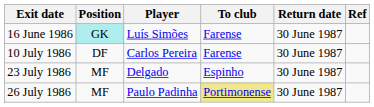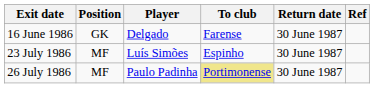16 June 1986 | Position: paleturquoise background -> no background
16 June 1986 | Player: Luís Simões -> Delgado
- row: 10 July 1986 | DF | Carlos Pereira | Farense | 30 June 1987
23 July 1986 | Player: Delgado -> Luís Simões
